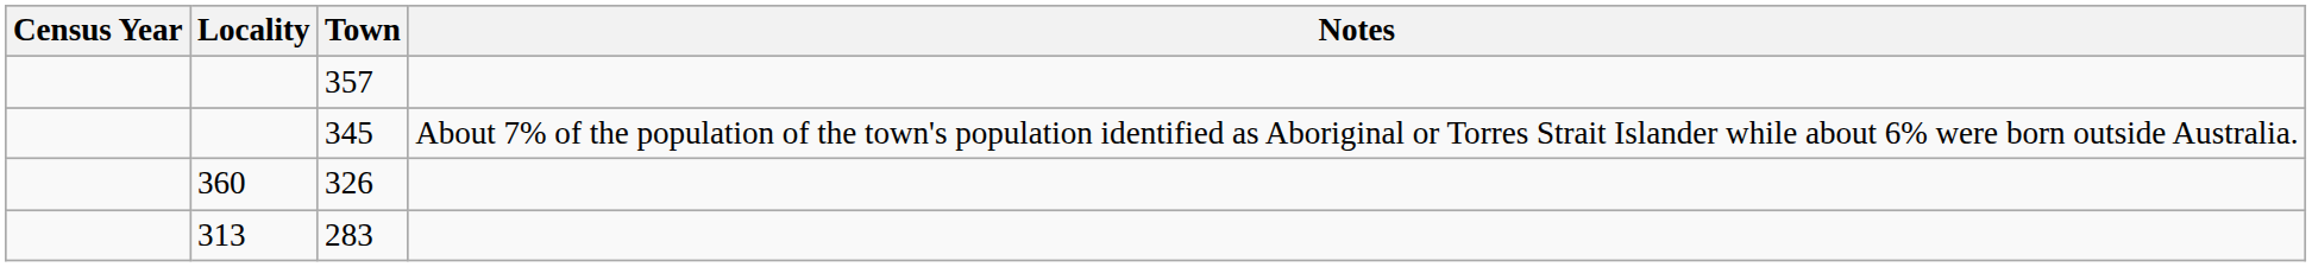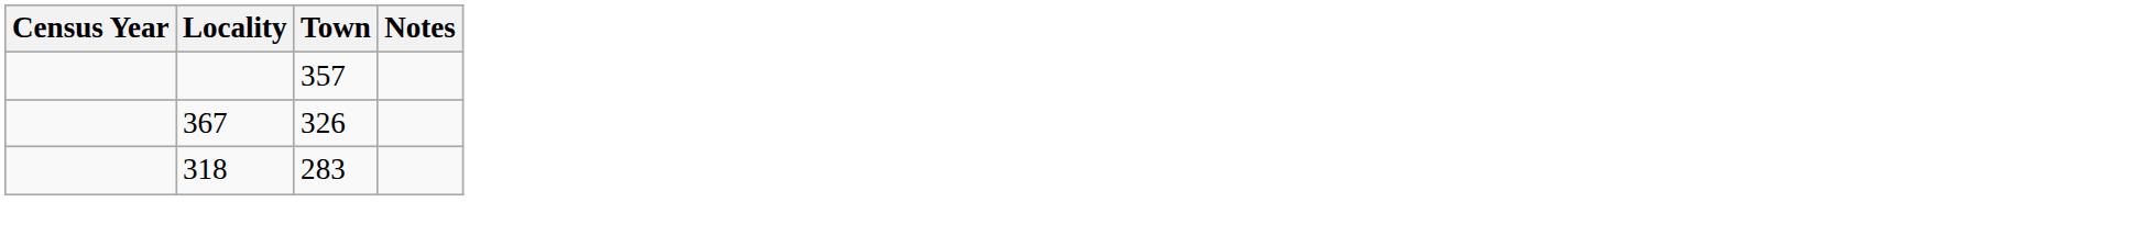- row: 345 | About 7% of the population of the town's population identified as Aboriginal or Torres Strait Islander while about 6% were born outside Australia.
326 | Locality: 360 -> 367
283 | Locality: 313 -> 318
